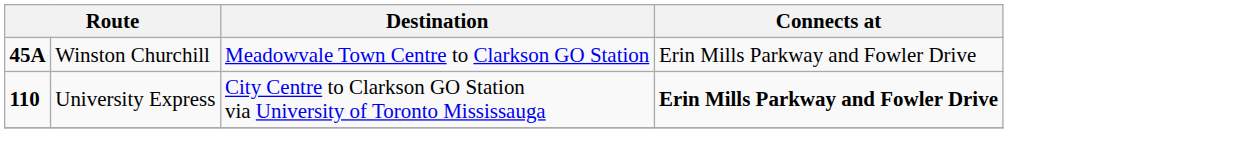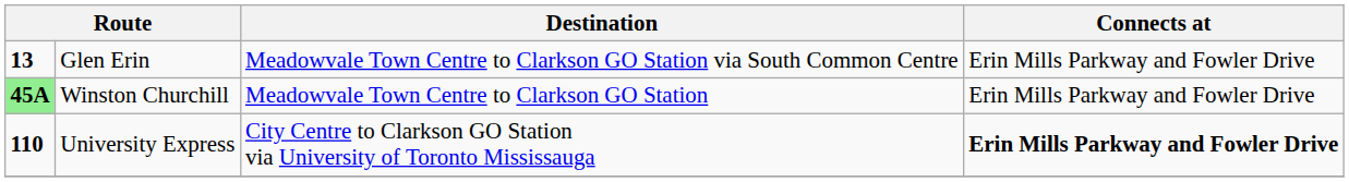+ row: 13 | Glen Erin | Meadowvale Town Centre to Clarkson GO Station via South Common Centre | Erin Mills Parkway and Fowler Drive
Winston Churchill | column 1: no background -> lightgreen background
